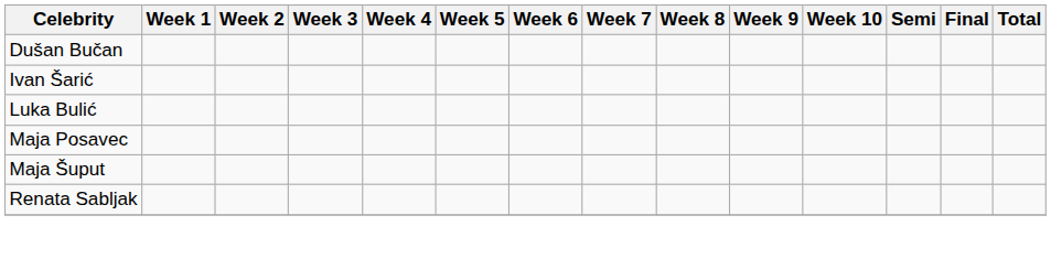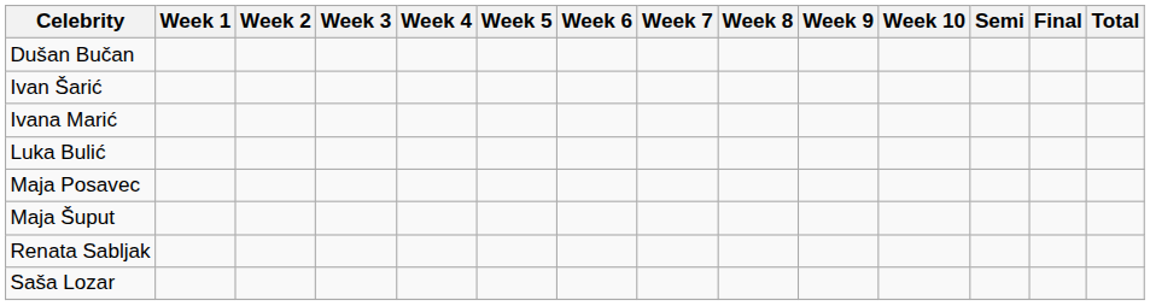+ row: Ivana Marić
+ row: Saša Lozar
